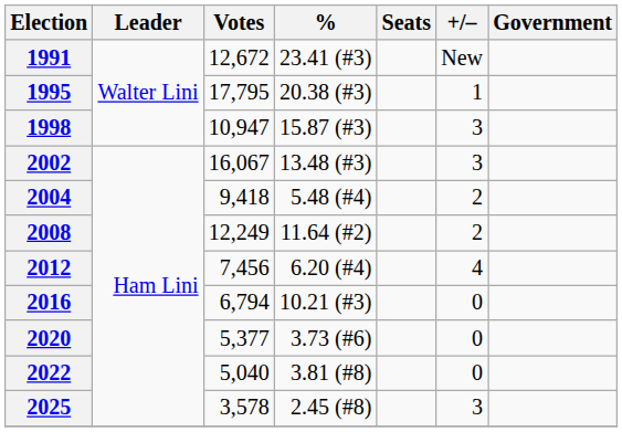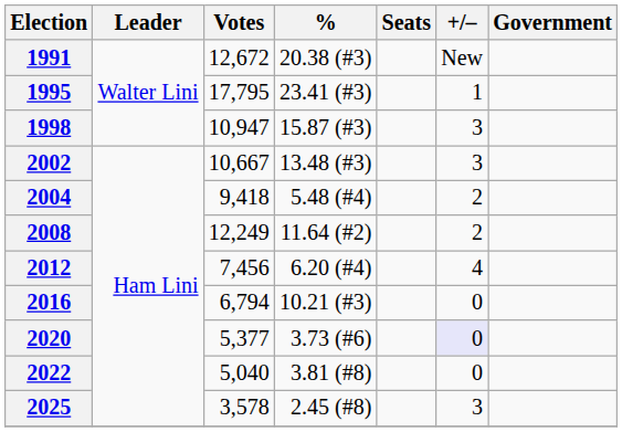1991 | %: 23.41 (#3) -> 20.38 (#3)
1995 | %: 20.38 (#3) -> 23.41 (#3)
2002 | Votes: 16,067 -> 10,667
2020 | +/–: no background -> lavender background
